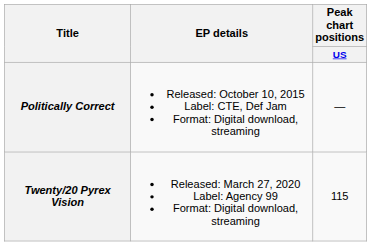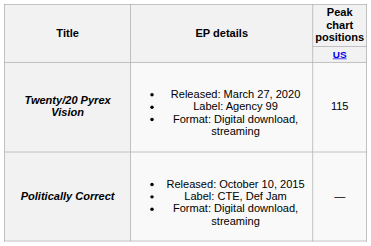rows swapped: Politically Correct <-> Twenty/20 Pyrex Vision
